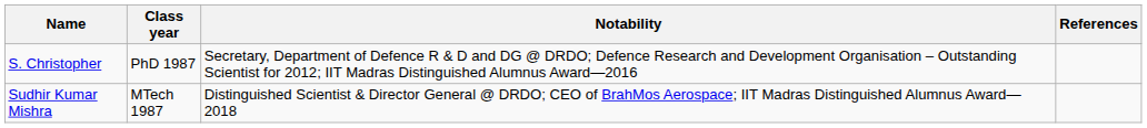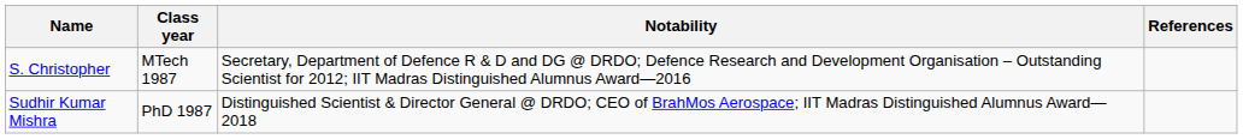S. Christopher | Class year: PhD 1987 -> MTech 1987
Sudhir Kumar Mishra | Class year: MTech 1987 -> PhD 1987
